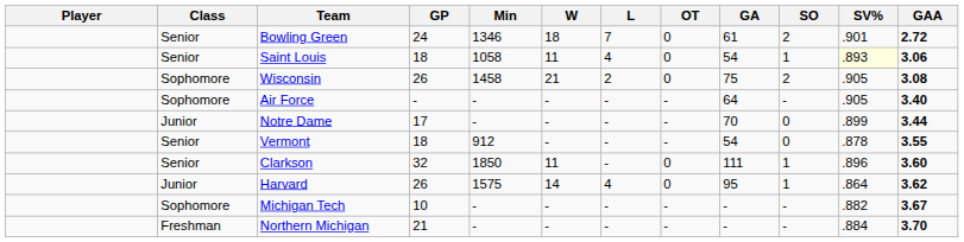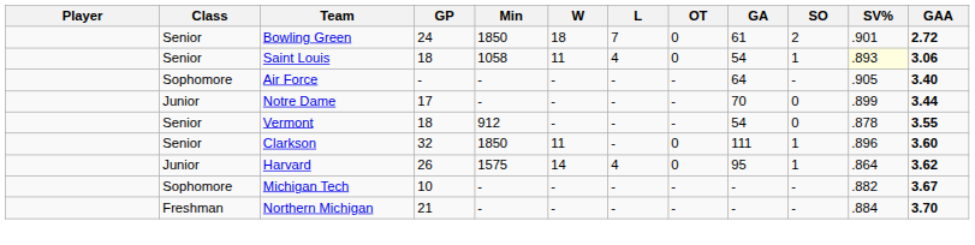Bowling Green | Min: 1346 -> 1850
- row: Sophomore | Wisconsin | 26 | 1458 | 21 | 2 | 0 | 75 | 2 | .905 | 3.08
